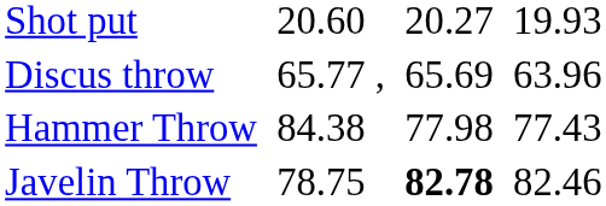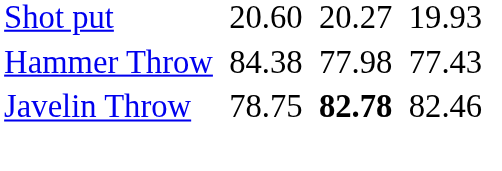- row: Discus throw | 65.77 , | 65.69 | 63.96
